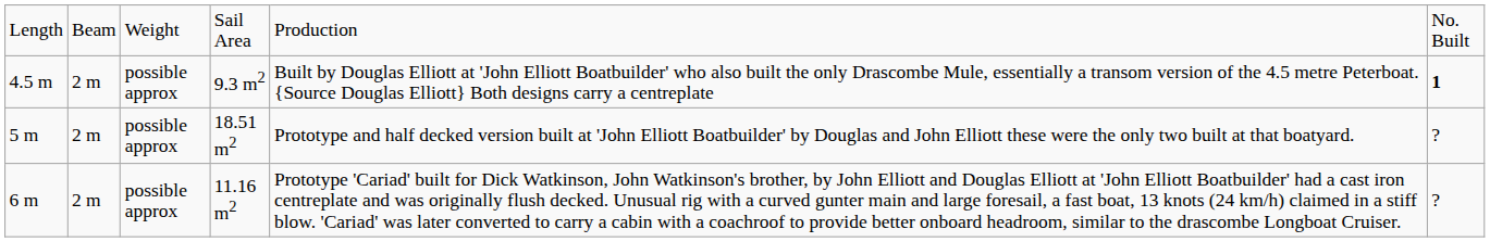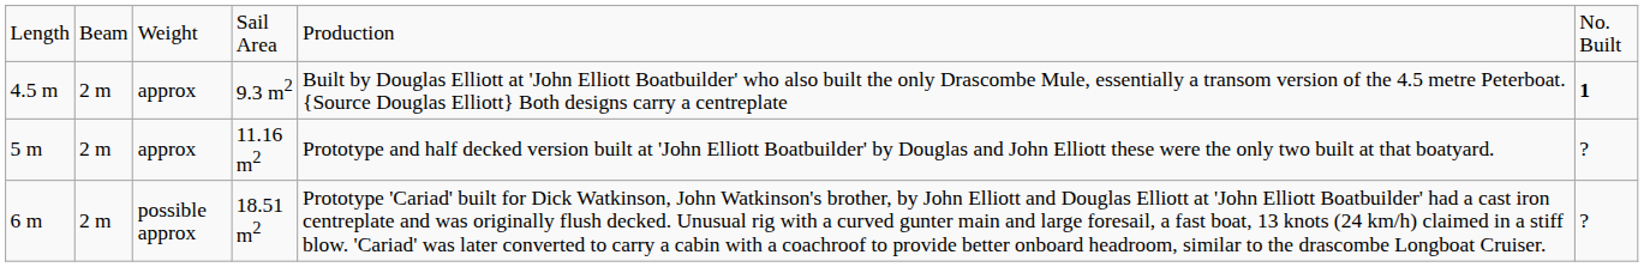4.5 m | column 3: possible approx -> approx
5 m | column 3: possible approx -> approx
5 m | column 4: 18.51 m2 -> 11.16 m2
6 m | column 4: 11.16 m2 -> 18.51 m2
